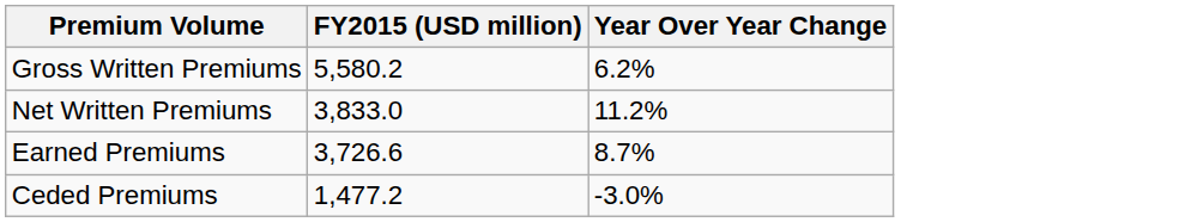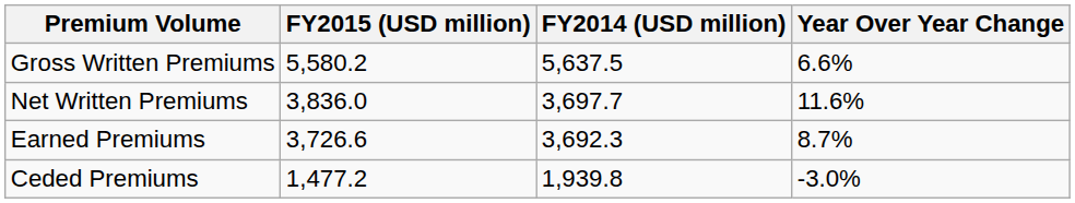+ column: FY2014 (USD million) | 5,637.5 | 3,697.7 | 3,692.3 | 1,939.8
Gross Written Premiums | Year Over Year Change: 6.2% -> 6.6%
Net Written Premiums | FY2015 (USD million): 3,833.0 -> 3,836.0
Net Written Premiums | Year Over Year Change: 11.2% -> 11.6%
